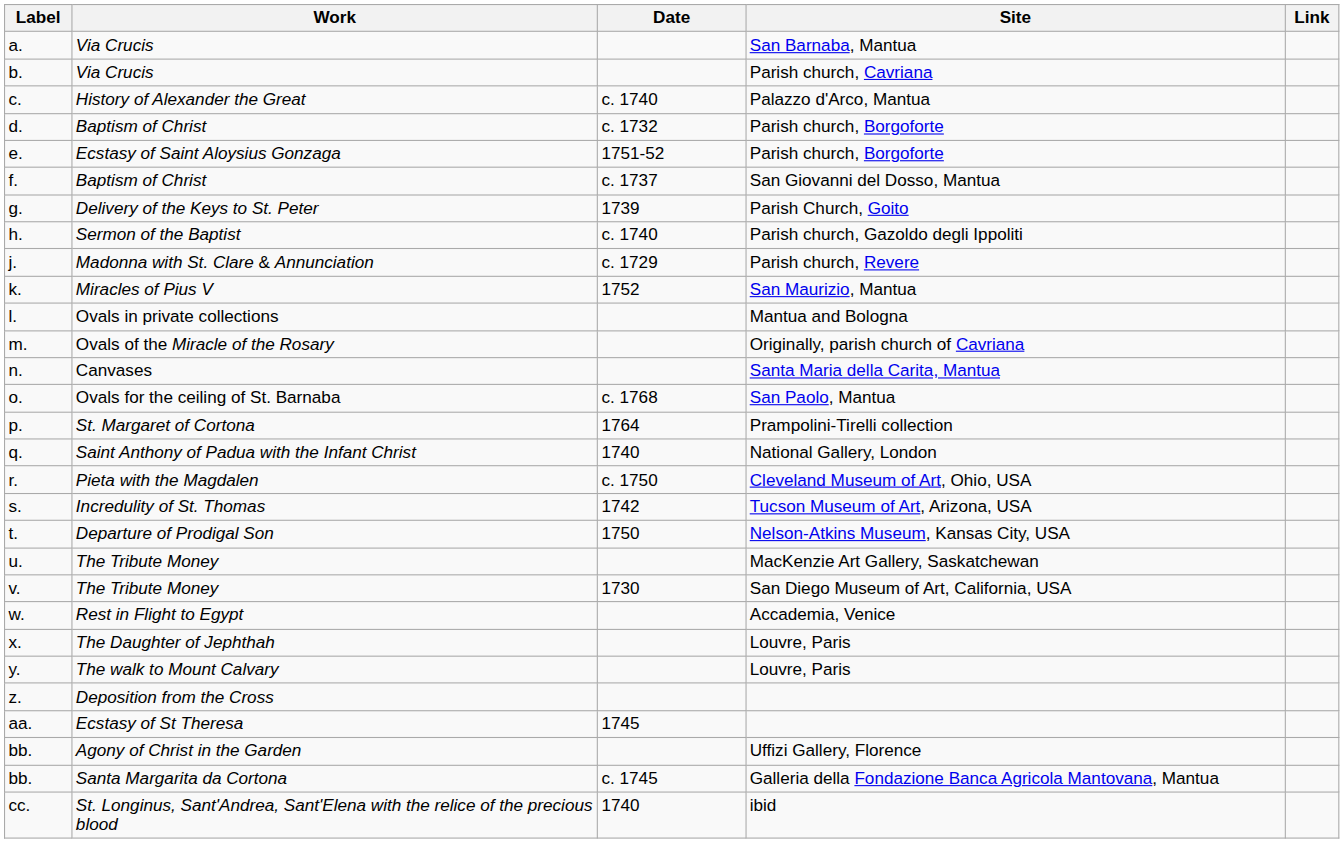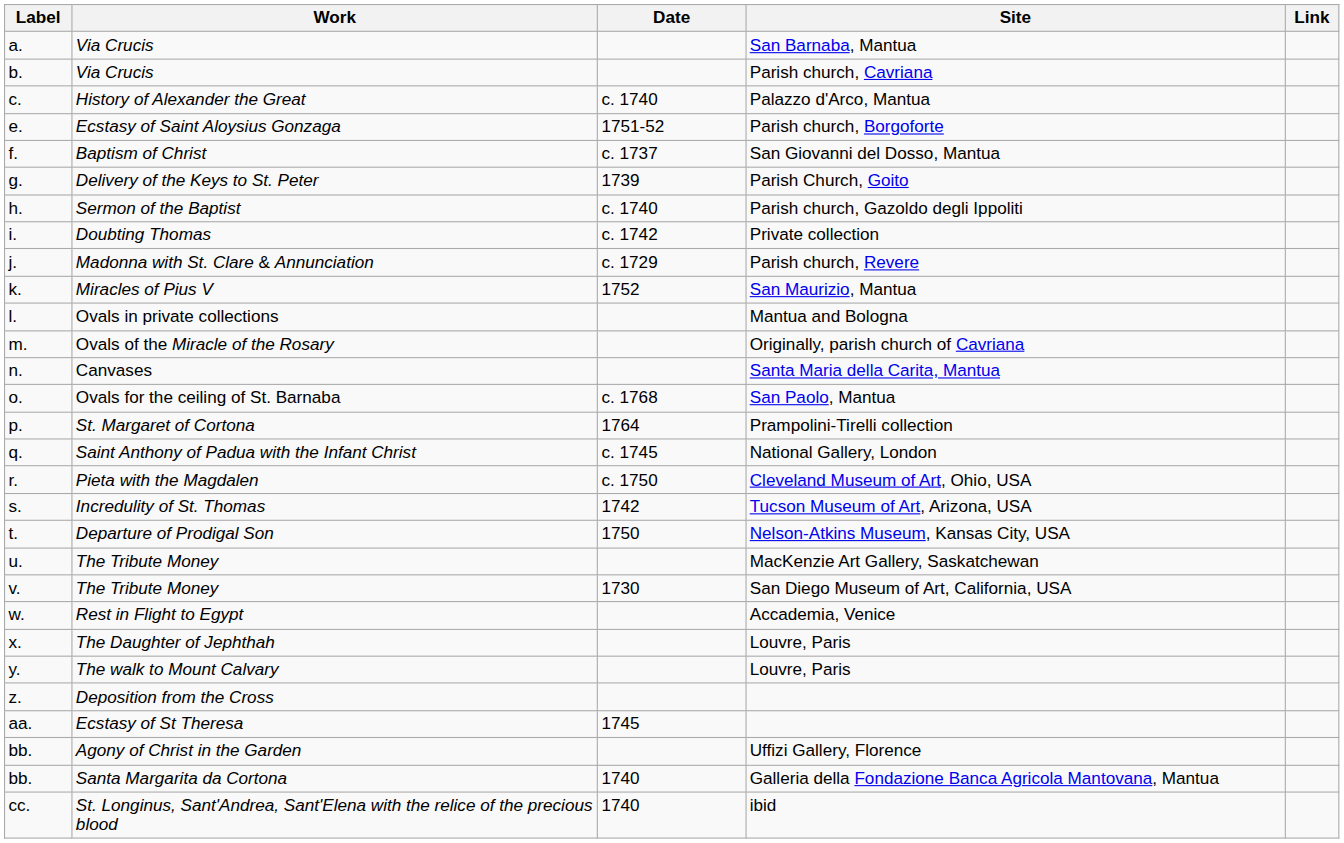- row: d. | Baptism of Christ | c. 1732 | Parish church, Borgoforte
+ row: i. | Doubting Thomas | c. 1742 | Private collection
Saint Anthony of Padua with the Infant Christ | Date: 1740 -> c. 1745
Santa Margarita da Cortona | Date: c. 1745 -> 1740
